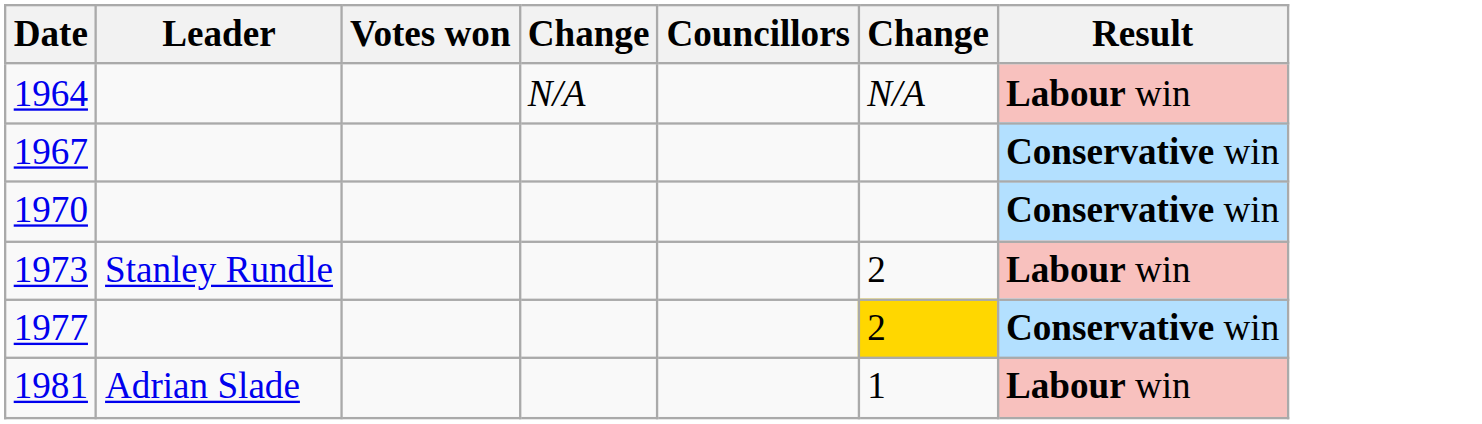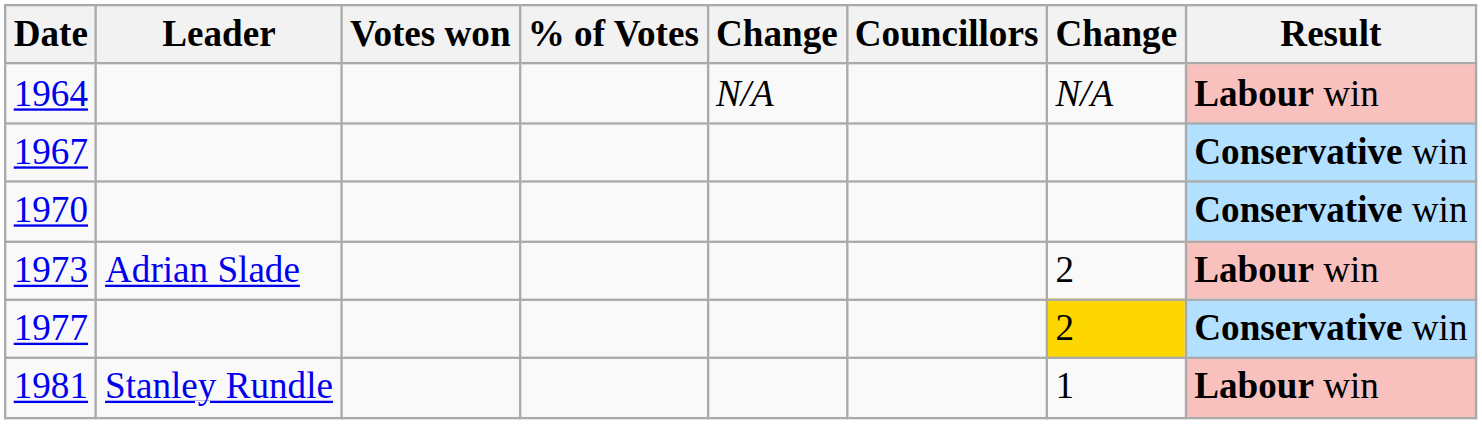+ column: % of Votes
1973 | Leader: Stanley Rundle -> Adrian Slade
1981 | Leader: Adrian Slade -> Stanley Rundle
